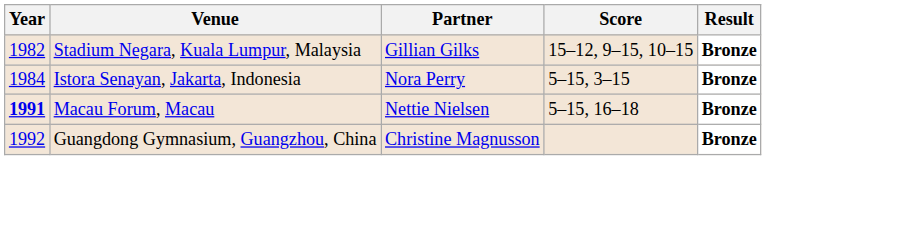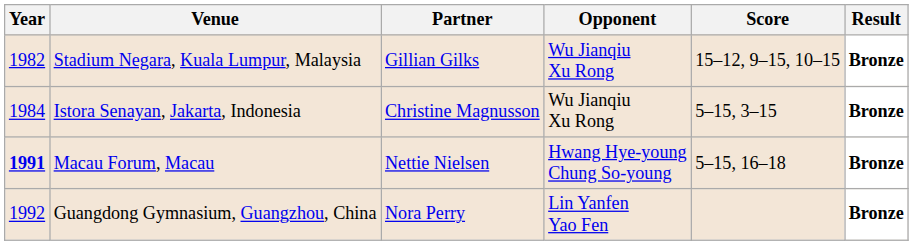+ column: Opponent | Wu Jianqiu Xu Rong | Wu Jianqiu Xu Rong | Hwang Hye-young Chung So-young | Lin Yanfen Yao Fen
Istora Senayan, Jakarta, Indonesia | Partner: Nora Perry -> Christine Magnusson
Guangdong Gymnasium, Guangzhou, China | Partner: Christine Magnusson -> Nora Perry
